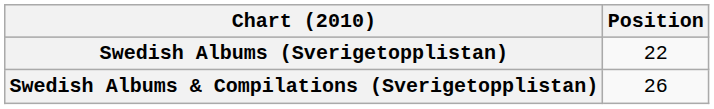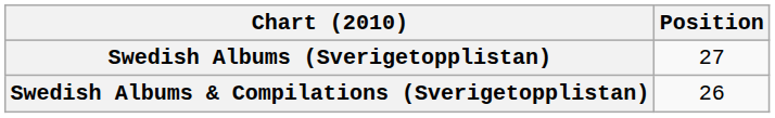Swedish Albums (Sverigetopplistan) | Position: 22 -> 27
